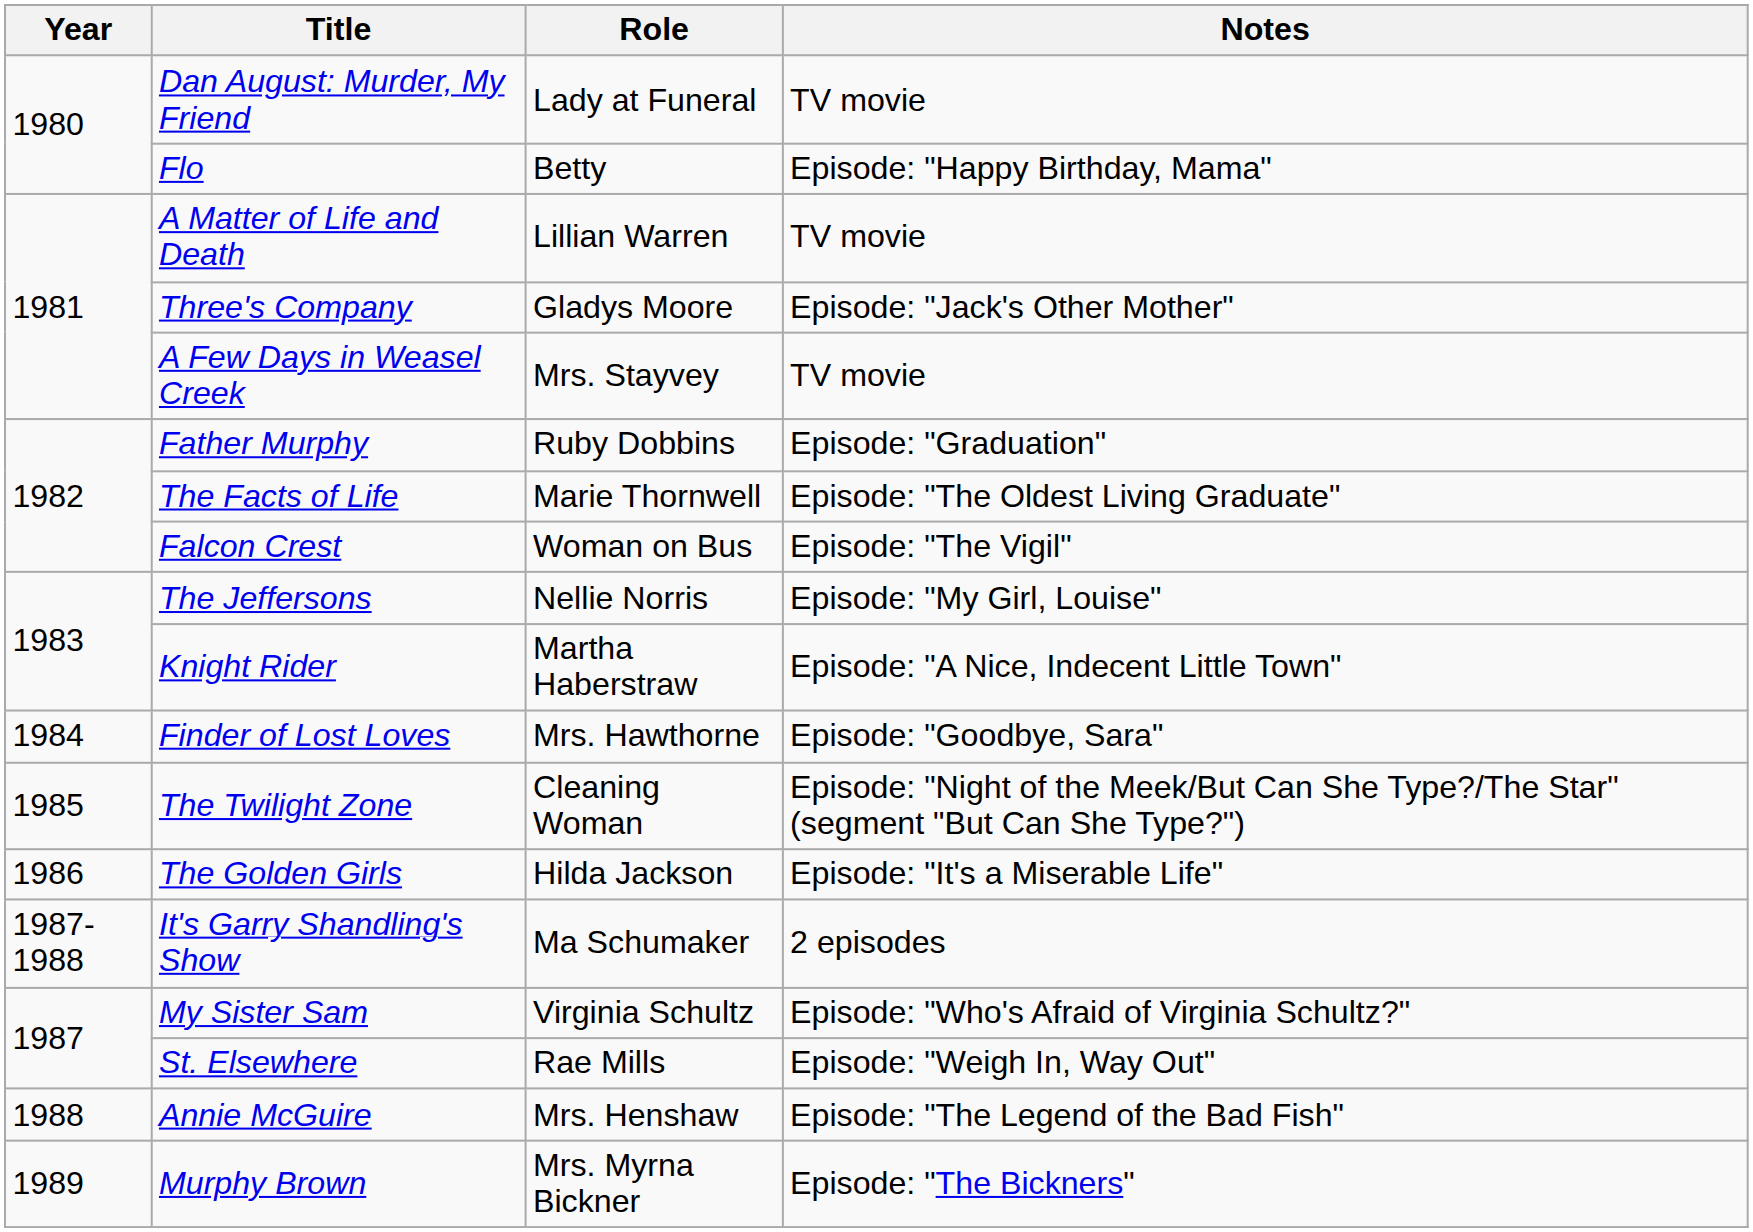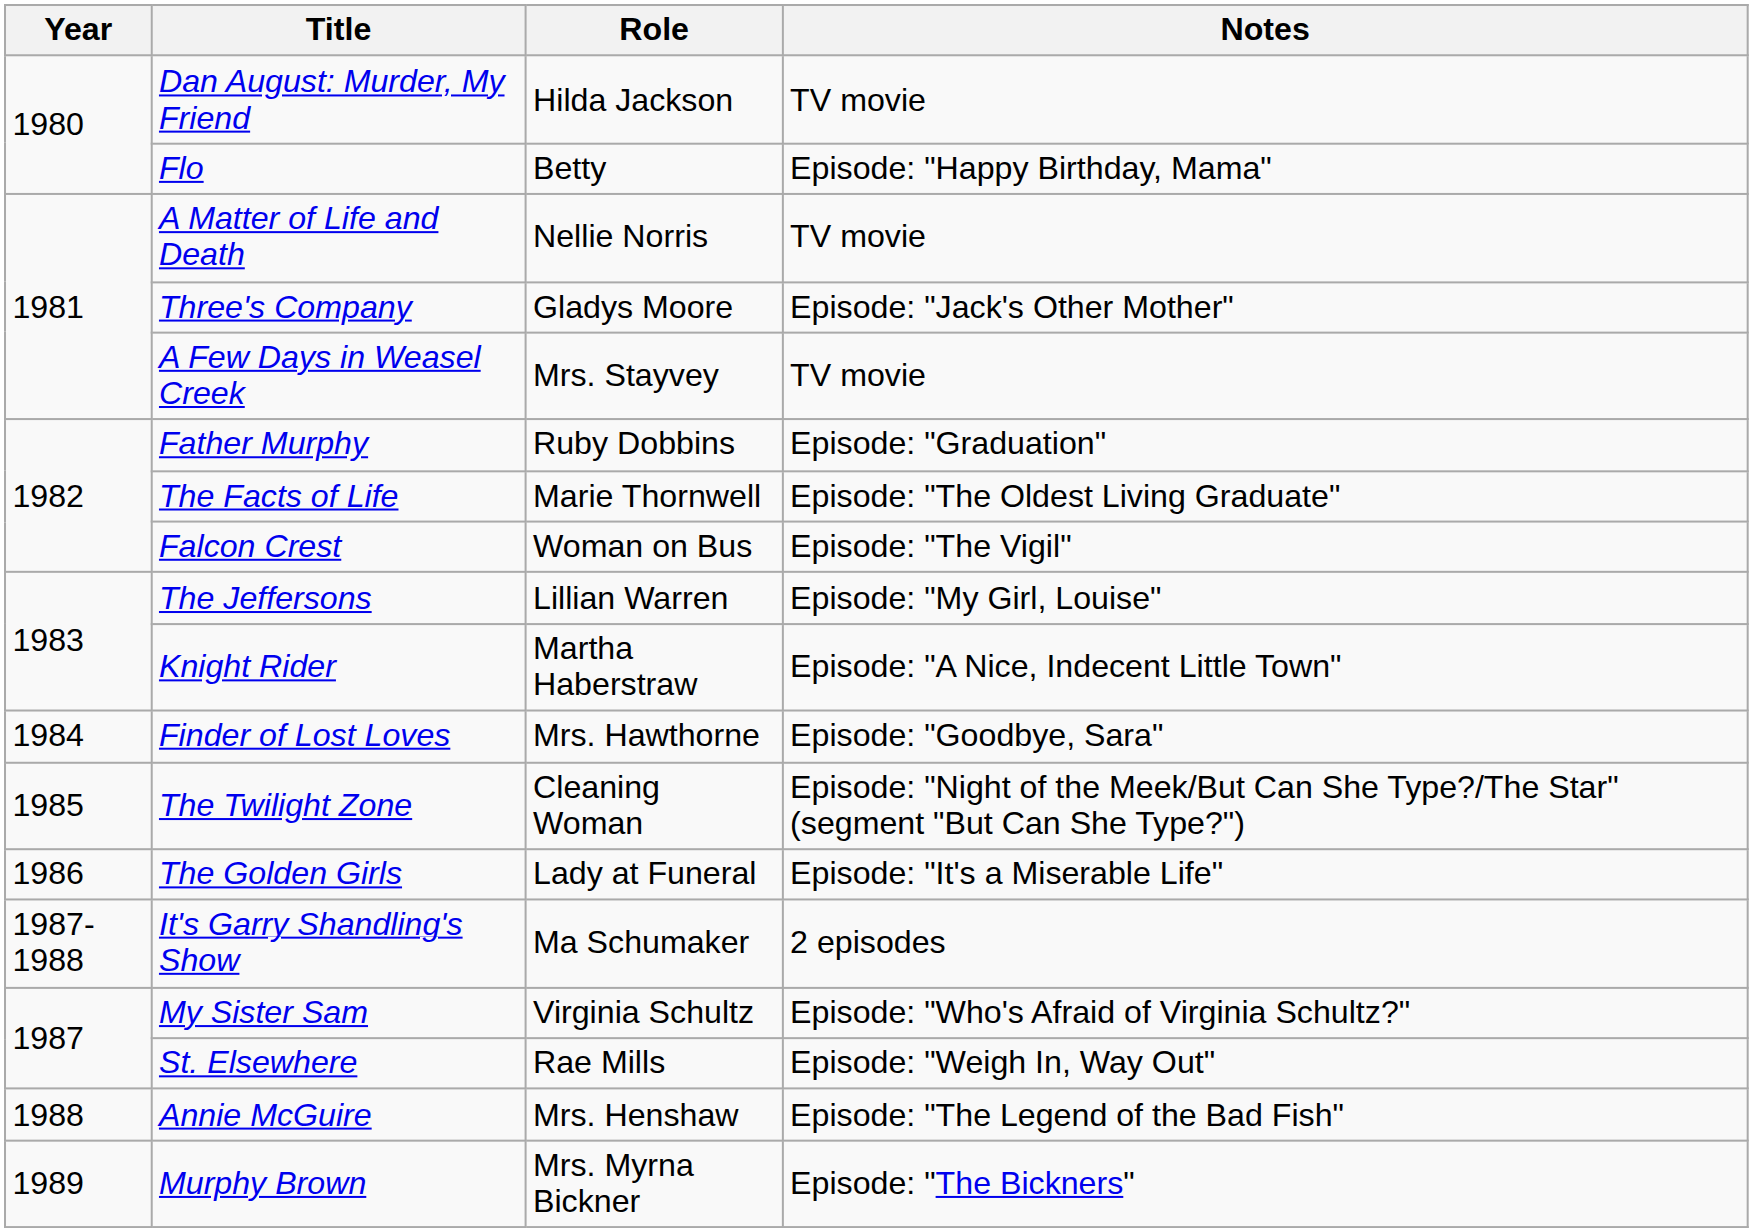Dan August: Murder, My Friend | Role: Lady at Funeral -> Hilda Jackson
A Matter of Life and Death | Role: Lillian Warren -> Nellie Norris
The Jeffersons | Role: Nellie Norris -> Lillian Warren
The Golden Girls | Role: Hilda Jackson -> Lady at Funeral
